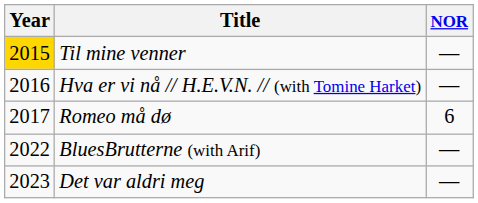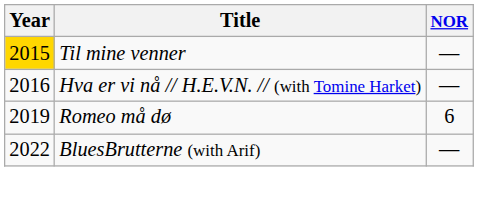Romeo må dø | Year: 2017 -> 2019
- row: 2023 | Det var aldri meg | —
